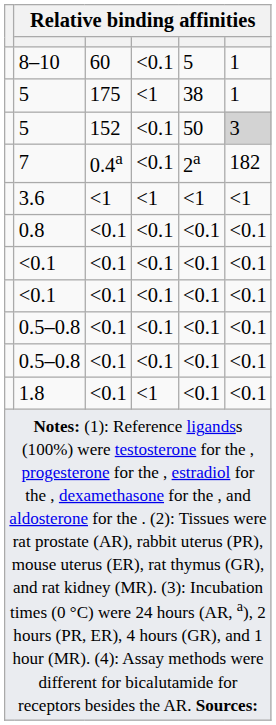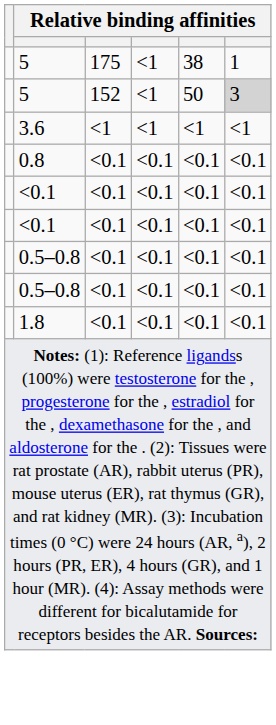- row: 8–10 | 60 | <0.1 | 5 | 1
5 / 152 | column 4: <0.1 -> <1
- row: 7 | 0.4a | <0.1 | 2a | 182
1.8 | column 4: <1 -> <0.1
